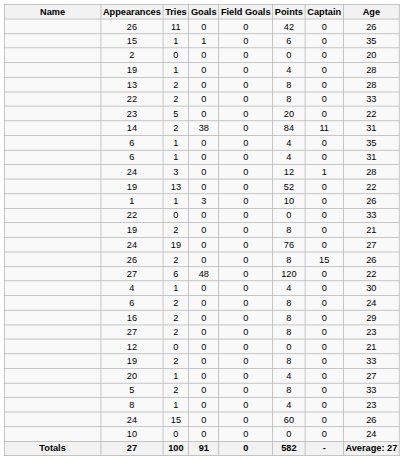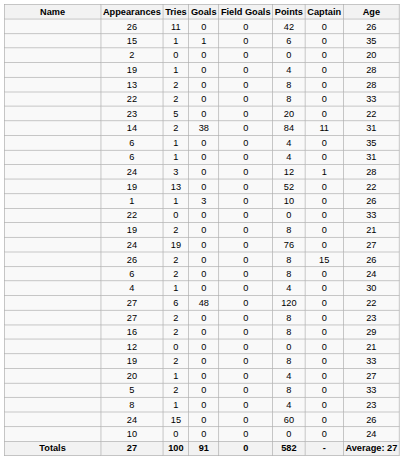rows swapped: 6 / 2 <-> 27 / 6
rows swapped: 27 / 2 <-> 16
